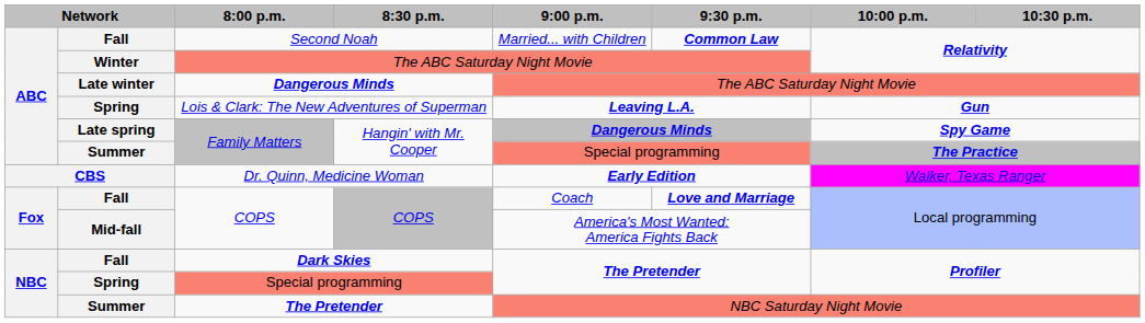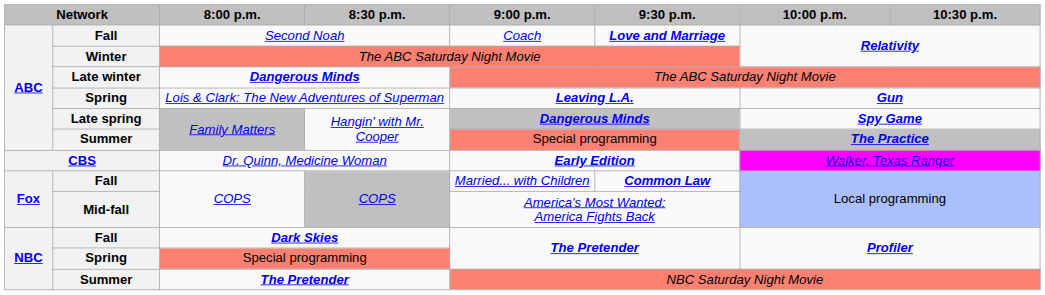Second Noah | 9:00 p.m.: Married... with Children -> Coach
Second Noah | 9:30 p.m.: Common Law -> Love and Marriage
Fall / COPS | 9:00 p.m.: Coach -> Married... with Children
Fall / COPS | 9:30 p.m.: Love and Marriage -> Common Law
